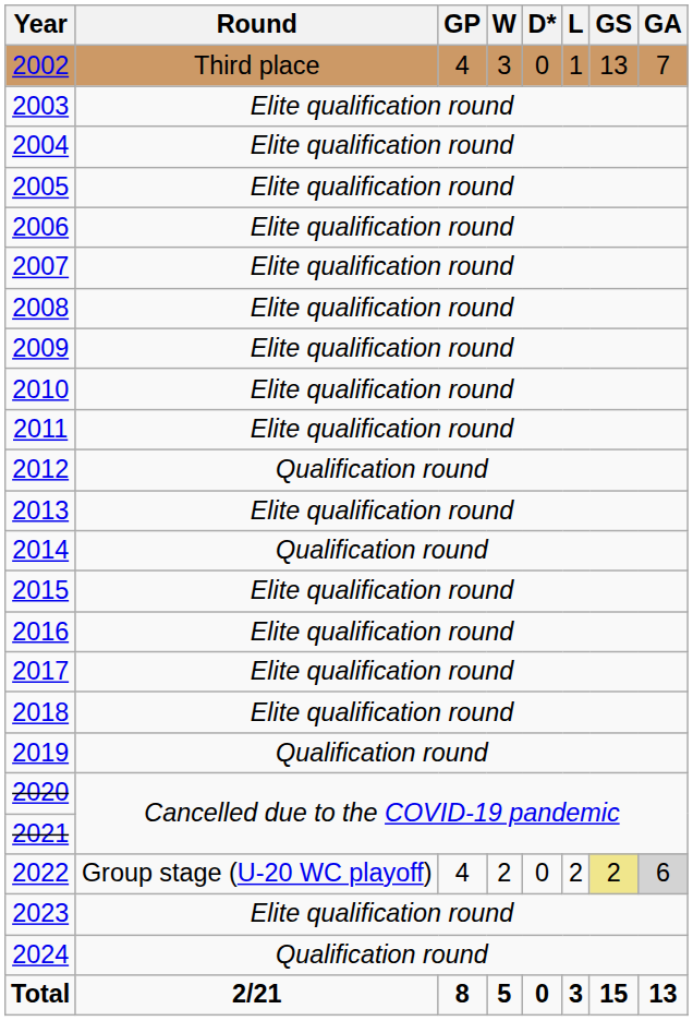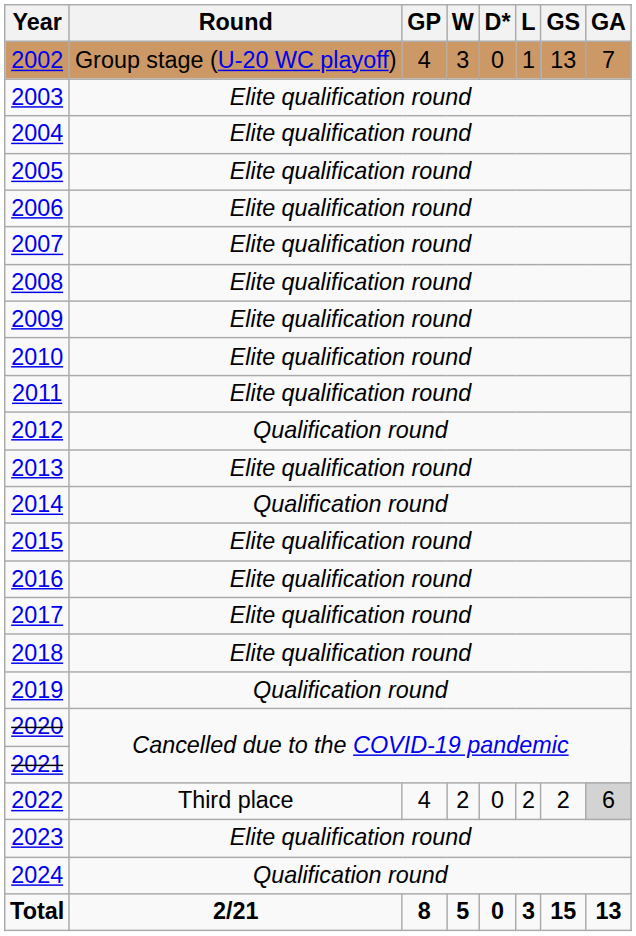2002 | Round: Third place -> Group stage (U-20 WC playoff)
2022 | Round: Group stage (U-20 WC playoff) -> Third place
2022 | GS: khaki background -> no background
